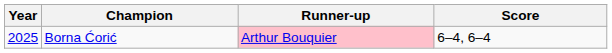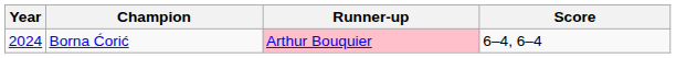Borna Ćorić | Year: 2025 -> 2024
